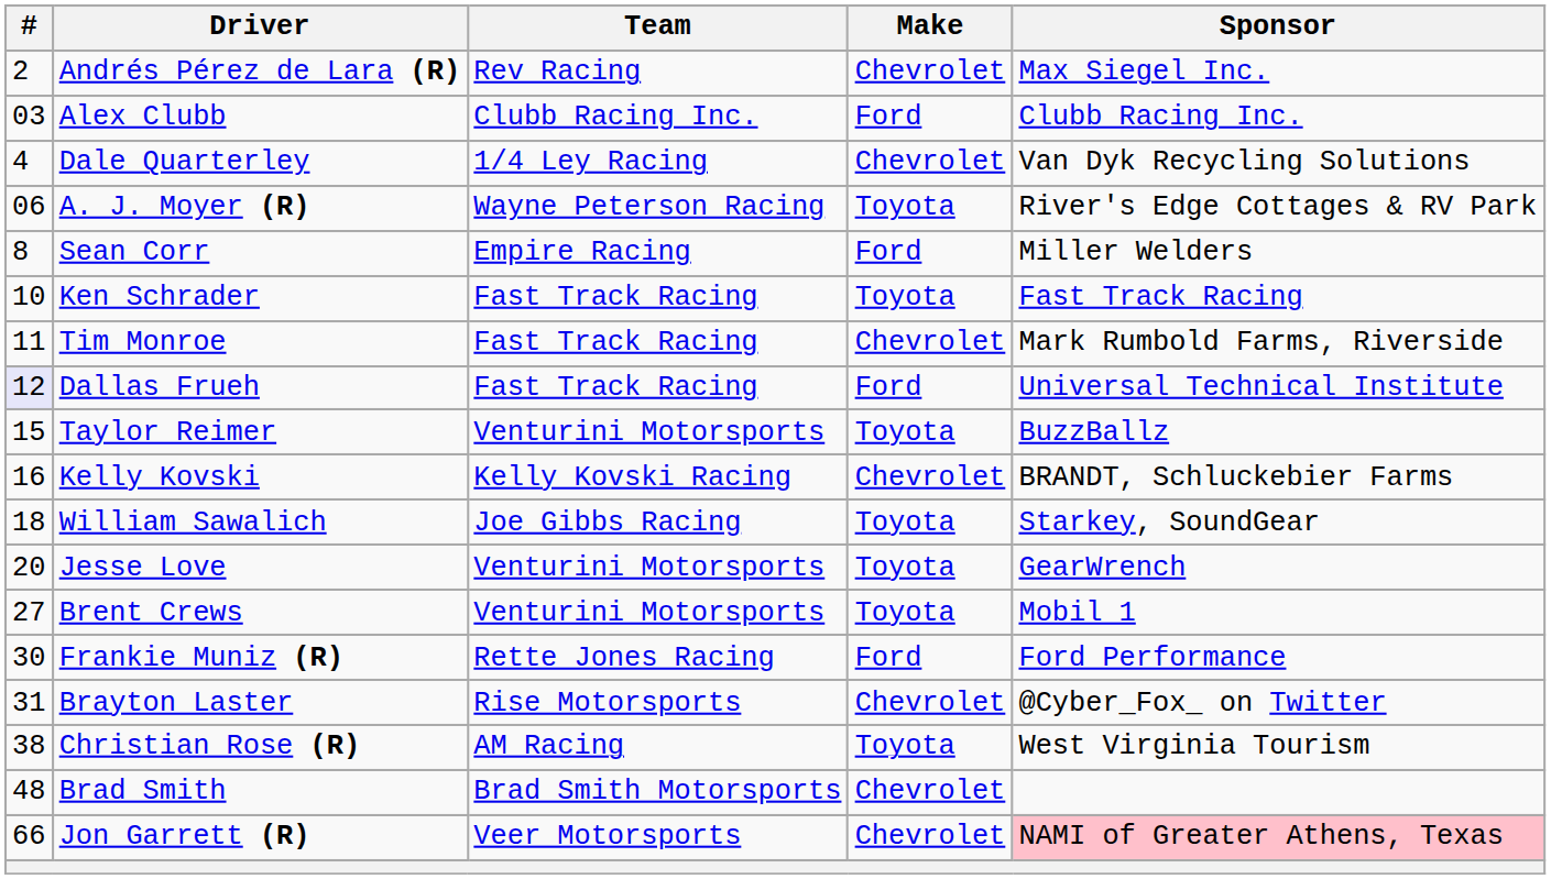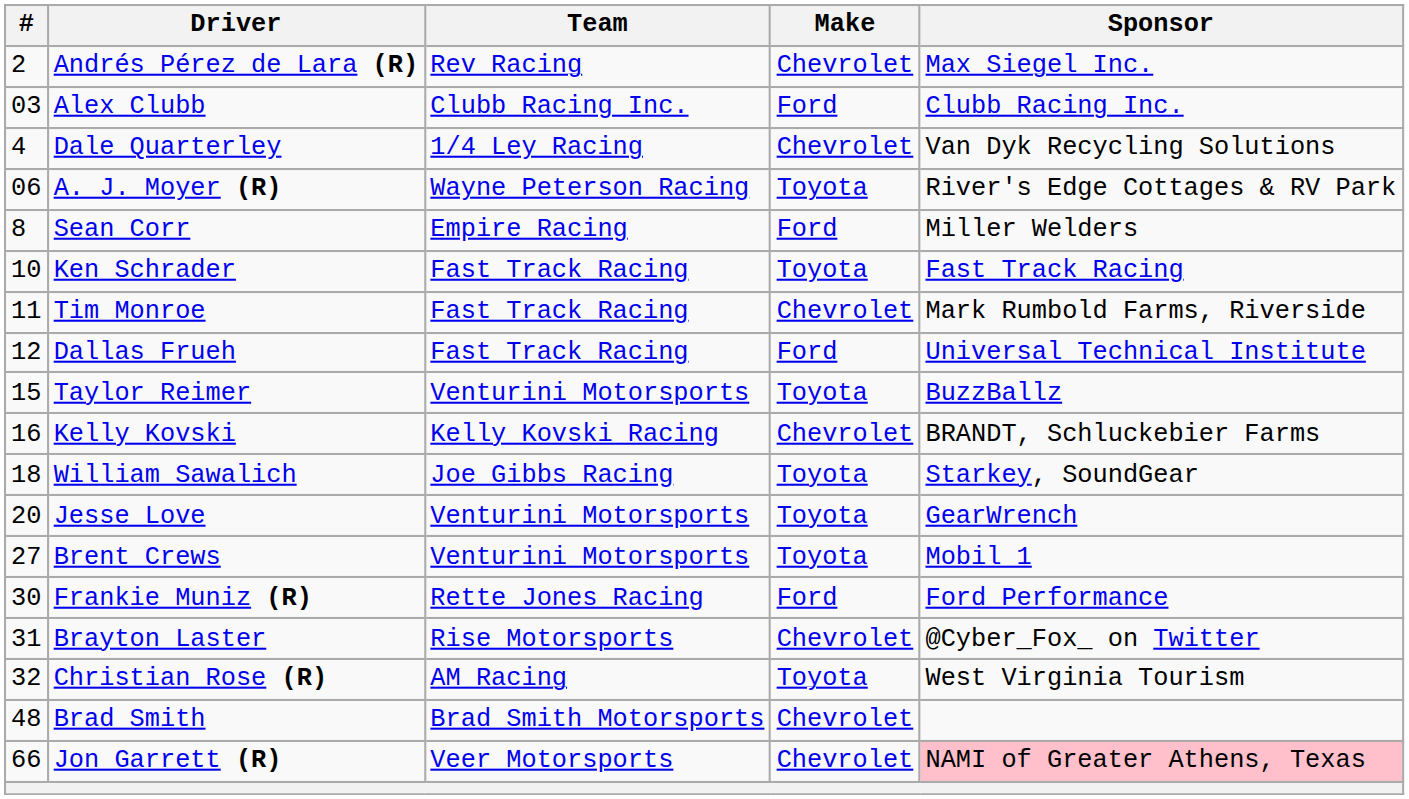Dallas Frueh | #: lavender background -> no background
Christian Rose (R) | #: 38 -> 32
